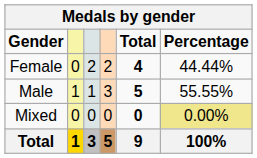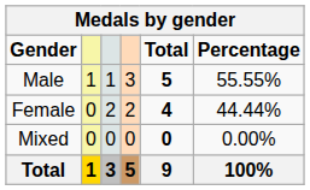rows swapped: Male <-> Female
Mixed | Percentage: khaki background -> no background
